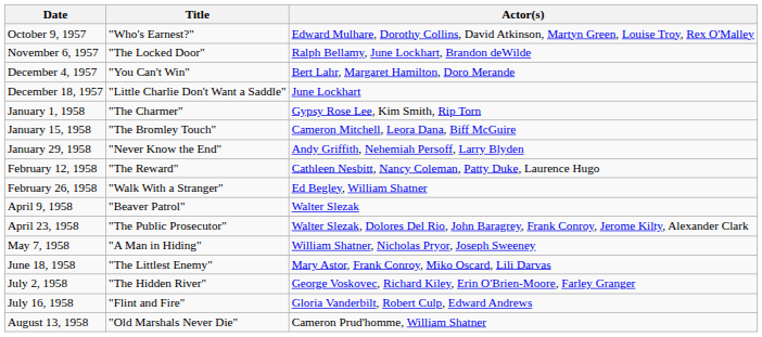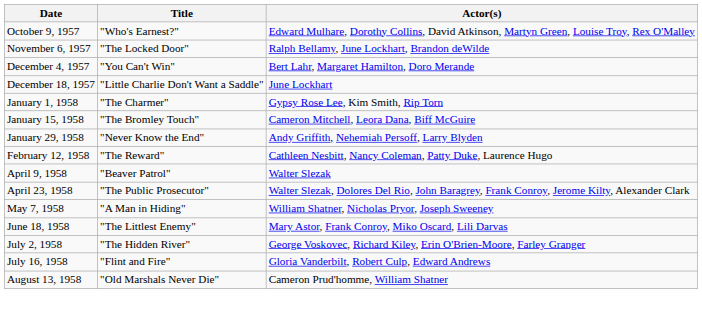- row: February 26, 1958 | "Walk With a Stranger" | Ed Begley, William Shatner
